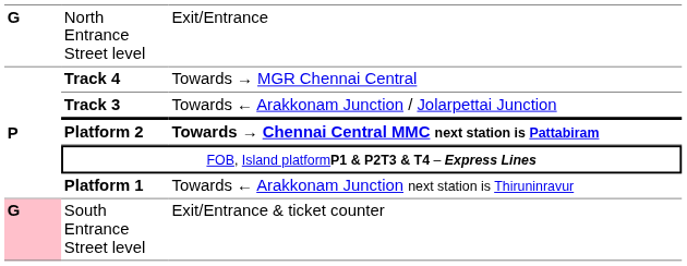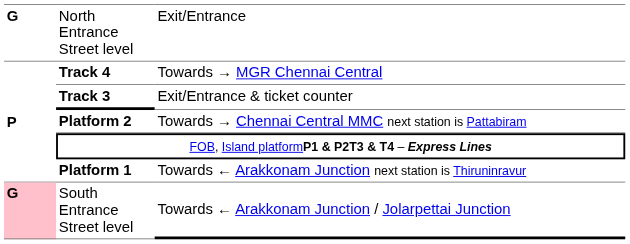Track 3 | column 3: Towards ← Arakkonam Junction / Jolarpettai Junction -> Exit/Entrance & ticket counter
Platform 2 | column 3: bold -> normal
South Entrance Street level | column 3: Exit/Entrance & ticket counter -> Towards ← Arakkonam Junction / Jolarpettai Junction
